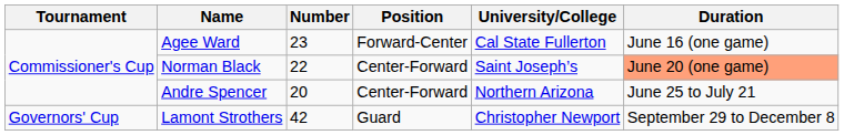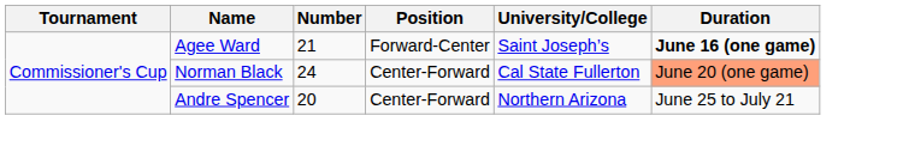Agee Ward | Number: 23 -> 21
Agee Ward | University/College: Cal State Fullerton -> Saint Joseph’s
Agee Ward | Duration: normal -> bold
Norman Black | Number: 22 -> 24
Norman Black | University/College: Saint Joseph’s -> Cal State Fullerton
- row: Governors' Cup | Lamont Strothers | 42 | Guard | Christopher Newport | September 29 to December 8
